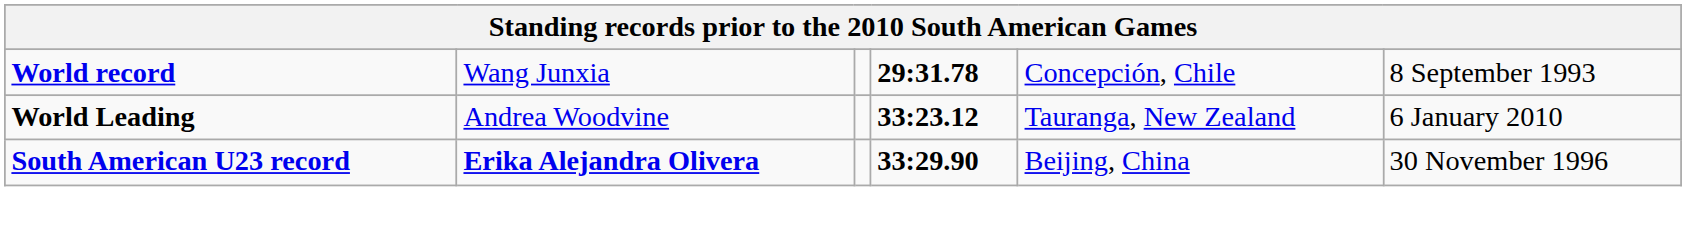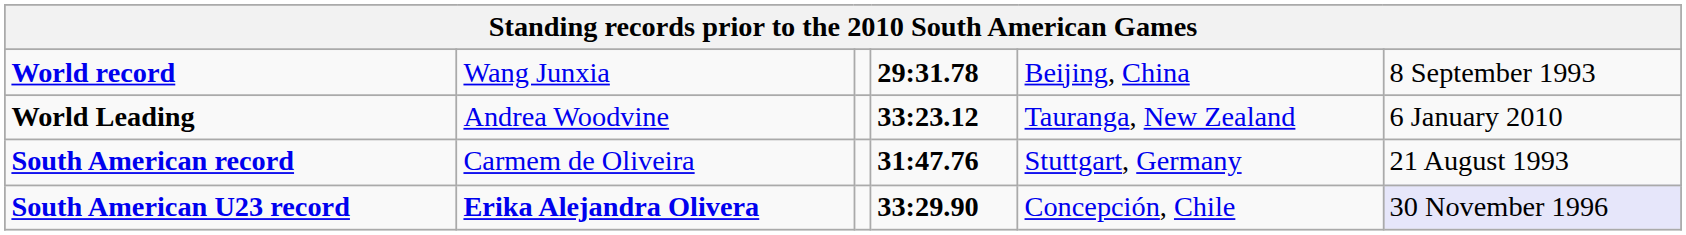World record | column 5: Concepción, Chile -> Beijing, China
+ row: South American record | Carmem de Oliveira | 31:47.76 | Stuttgart, Germany | 21 August 1993
South American U23 record | column 5: Beijing, China -> Concepción, Chile
South American U23 record | column 6: no background -> lavender background
